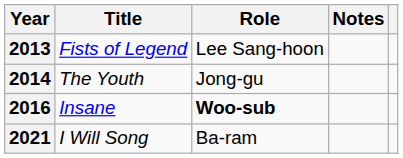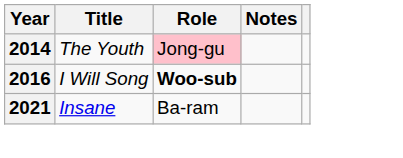- row: 2013 | Fists of Legend | Lee Sang-hoon
2014 | Role: no background -> pink background
2016 | Title: Insane -> I Will Song
2021 | Title: I Will Song -> Insane
